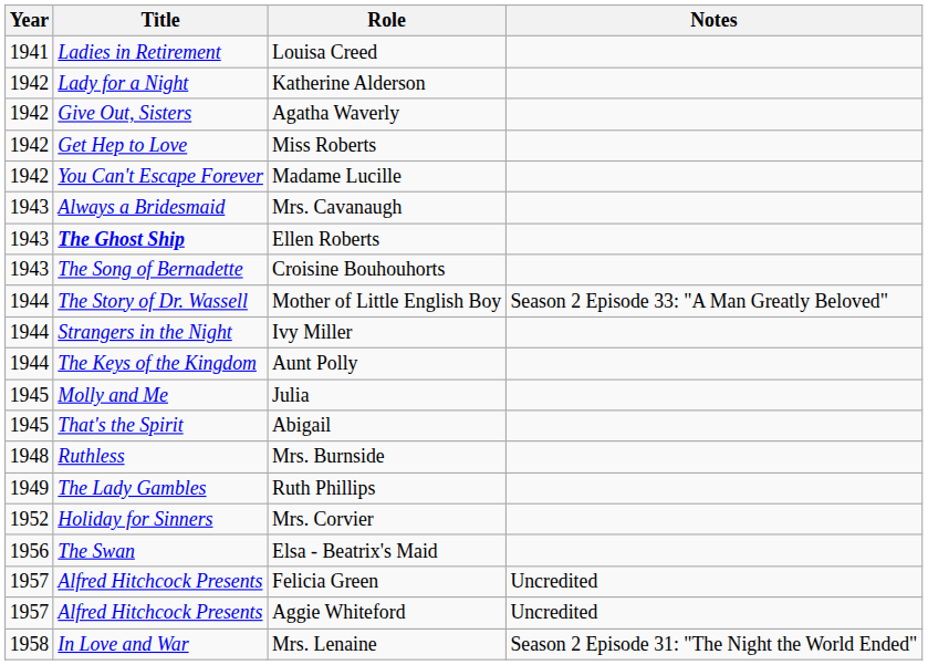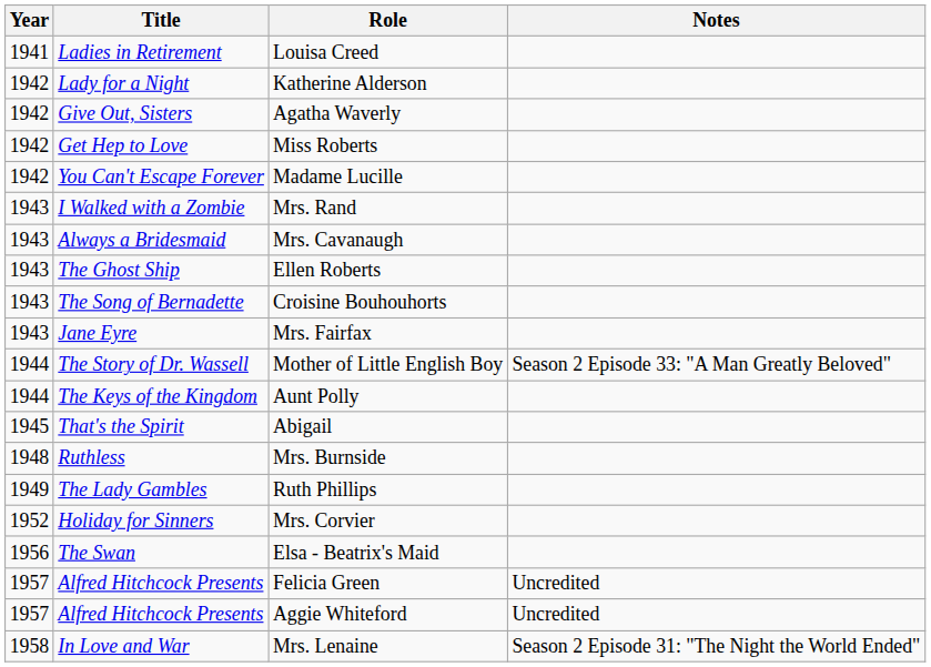+ row: 1943 | I Walked with a Zombie | Mrs. Rand
Ellen Roberts | Title: bold -> normal
+ row: 1943 | Jane Eyre | Mrs. Fairfax
- row: 1944 | Strangers in the Night | Ivy Miller
- row: 1945 | Molly and Me | Julia
